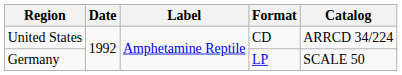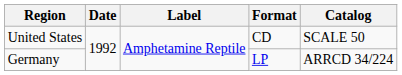United States | Catalog: ARRCD 34/224 -> SCALE 50
Germany | Catalog: SCALE 50 -> ARRCD 34/224
